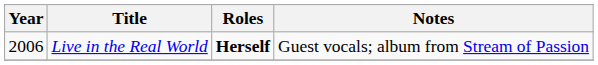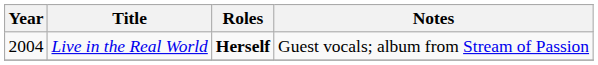Live in the Real World | Year: 2006 -> 2004
